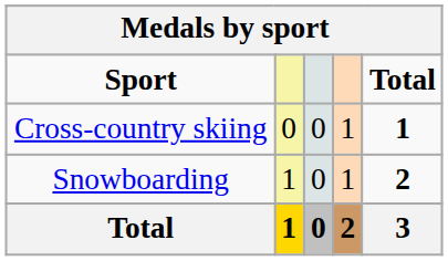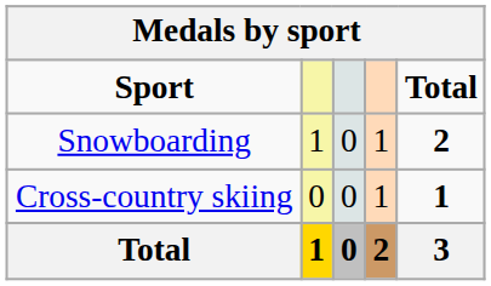rows swapped: Cross-country skiing <-> Snowboarding
